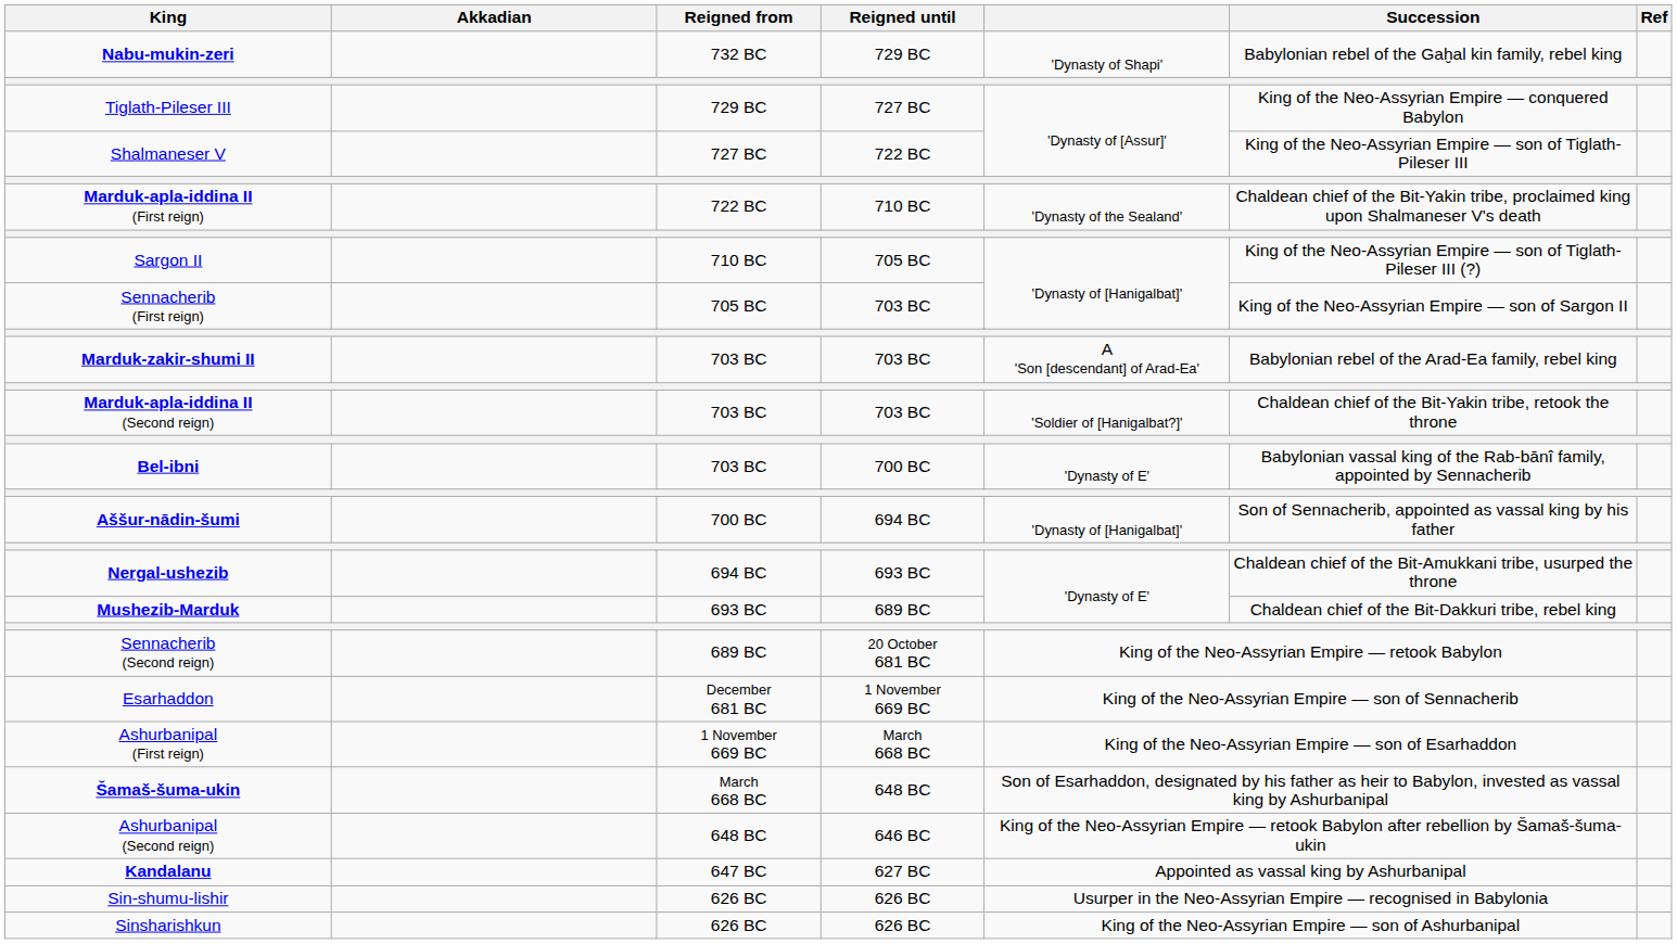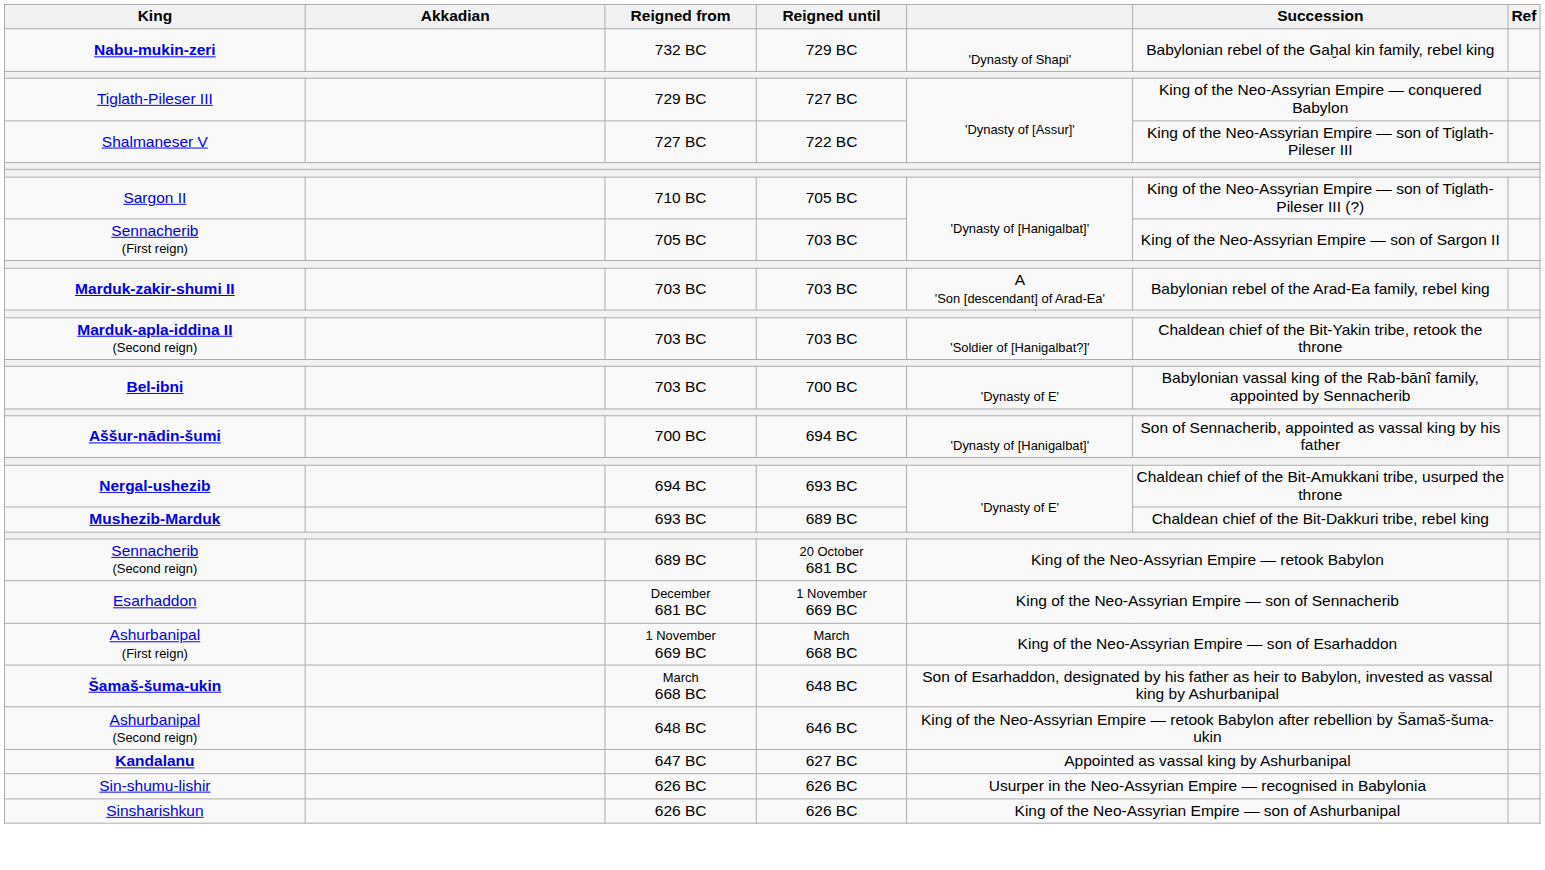- row: Marduk-apla-iddina II (First reign) | 722 BC | 710 BC | 'Dynasty of the Sealand' | Chaldean chief of the Bit-Yakin tribe, proclaimed king upon Shalmaneser V's death
